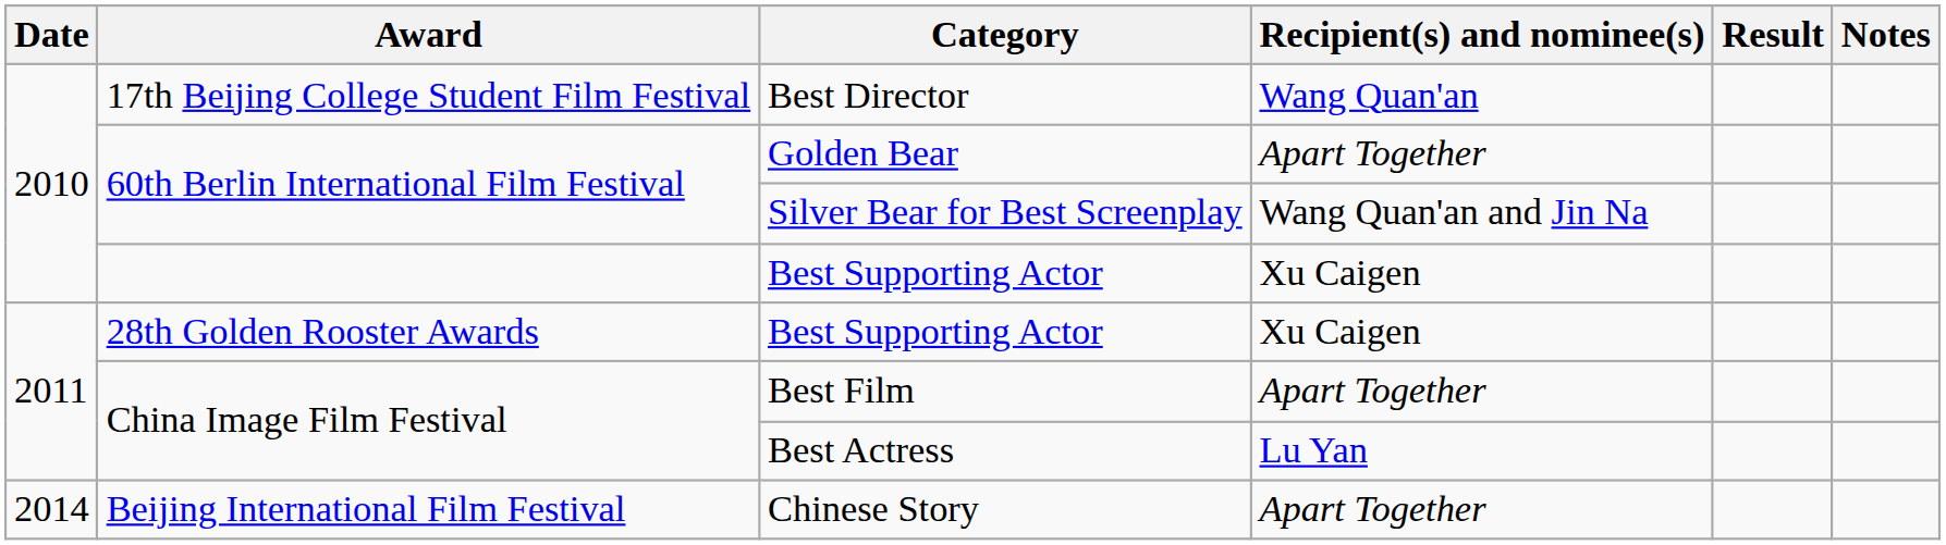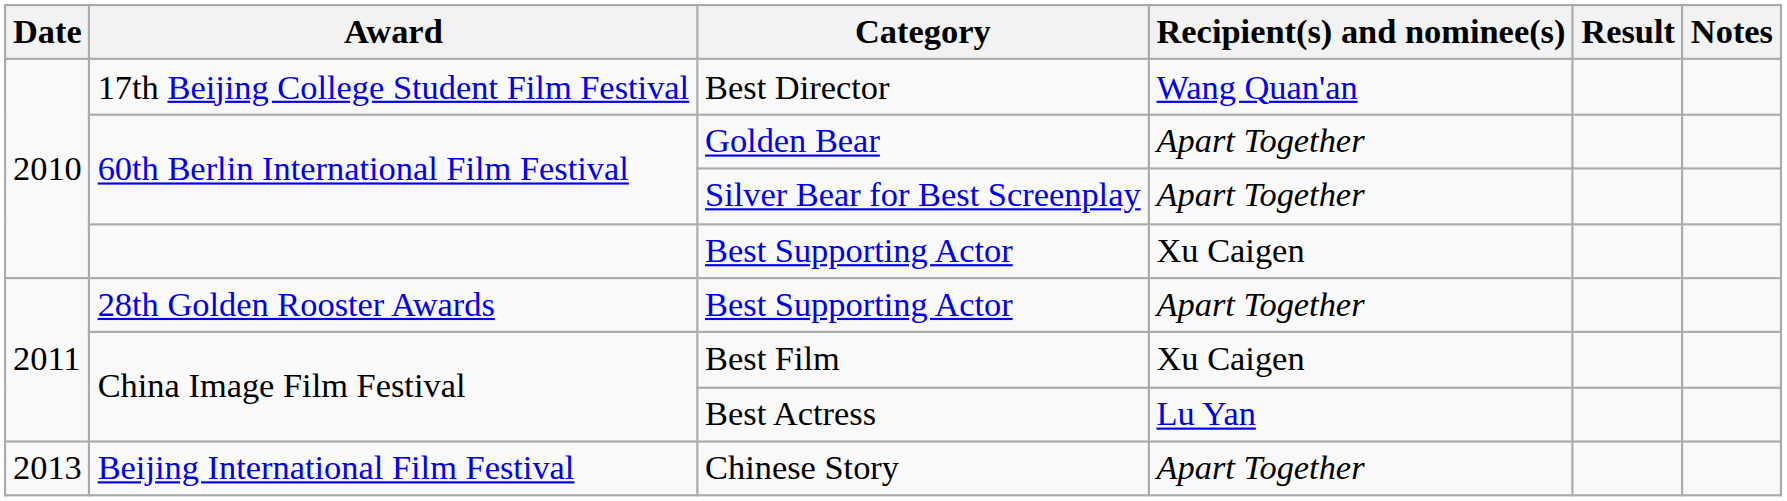Silver Bear for Best Screenplay | Recipient(s) and nominee(s): Wang Quan'an and Jin Na -> Apart Together
28th Golden Rooster Awards / Best Supporting Actor | Recipient(s) and nominee(s): Xu Caigen -> Apart Together
Best Film | Recipient(s) and nominee(s): Apart Together -> Xu Caigen
Chinese Story | Date: 2014 -> 2013
